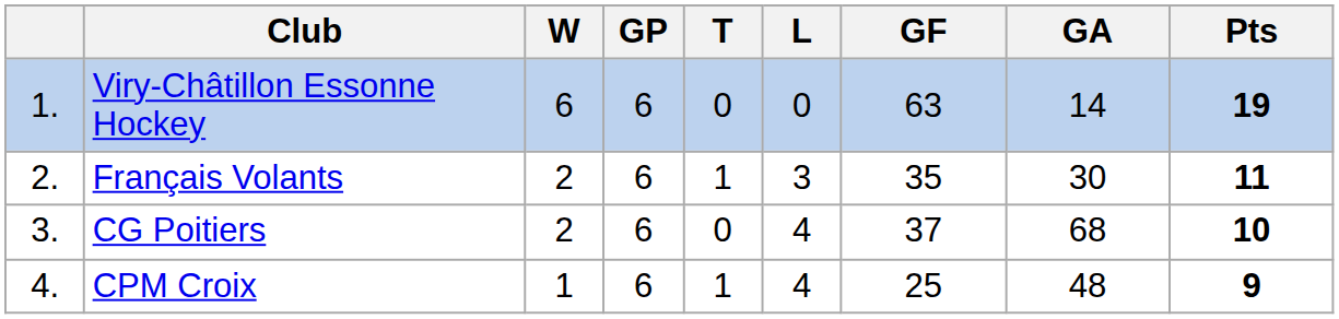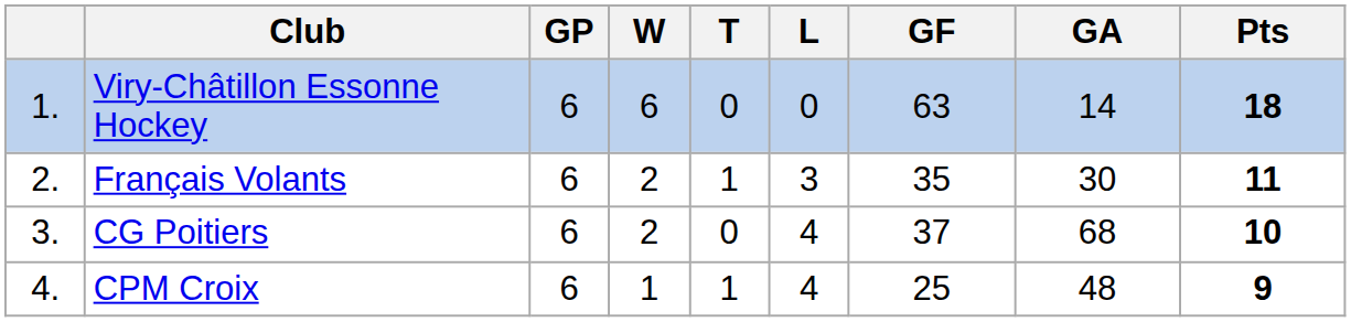columns swapped: GP <-> W
Viry-Châtillon Essonne Hockey | Pts: 19 -> 18
